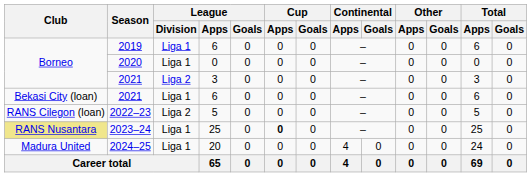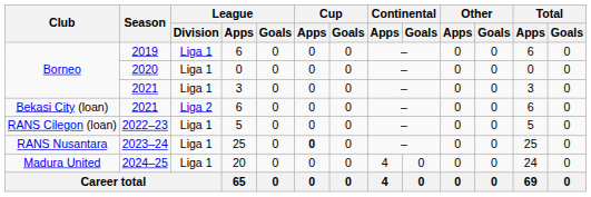2021 / 3 | League / Division: Liga 2 -> Liga 1
2021 / 6 | League / Division: Liga 1 -> Liga 2
2022–23 | League / Division: Liga 2 -> Liga 1
2023–24 | Club: khaki background -> no background
